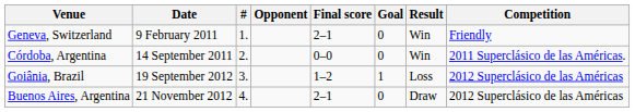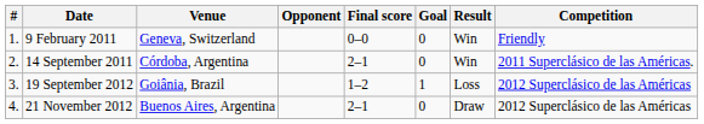columns swapped: # <-> Venue
9 February 2011 | Final score: 2–1 -> 0–0
14 September 2011 | Final score: 0–0 -> 2–1
